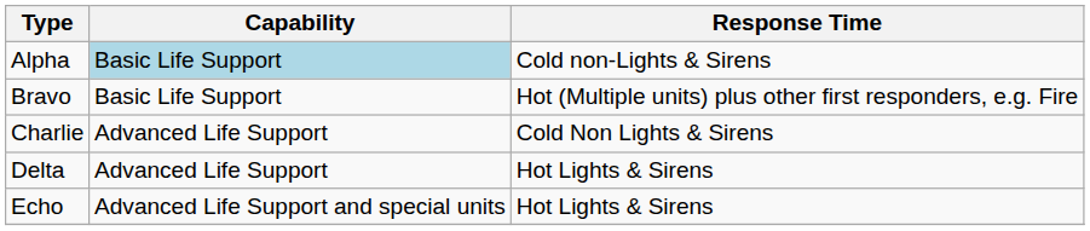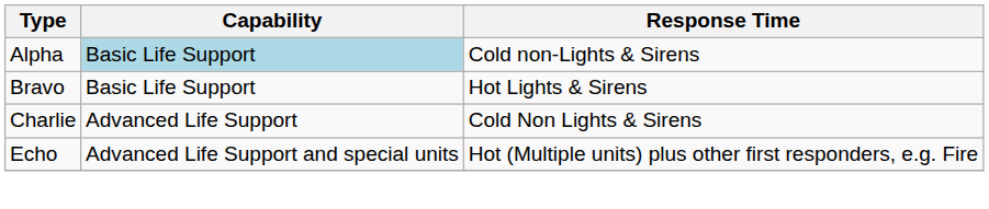Bravo | Response Time: Hot (Multiple units) plus other first responders, e.g. Fire -> Hot Lights & Sirens
- row: Delta | Advanced Life Support | Hot Lights & Sirens
Echo | Response Time: Hot Lights & Sirens -> Hot (Multiple units) plus other first responders, e.g. Fire
